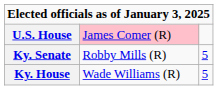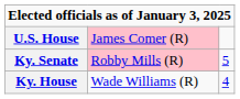Ky. Senate | column 2: no background -> pink background
Ky. House | column 3: 5 -> 4
